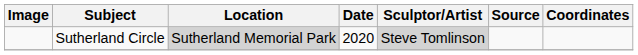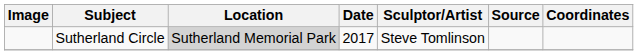Sutherland Circle | Date: 2020 -> 2017
Sutherland Circle | Sculptor/Artist: lightgrey background -> no background
